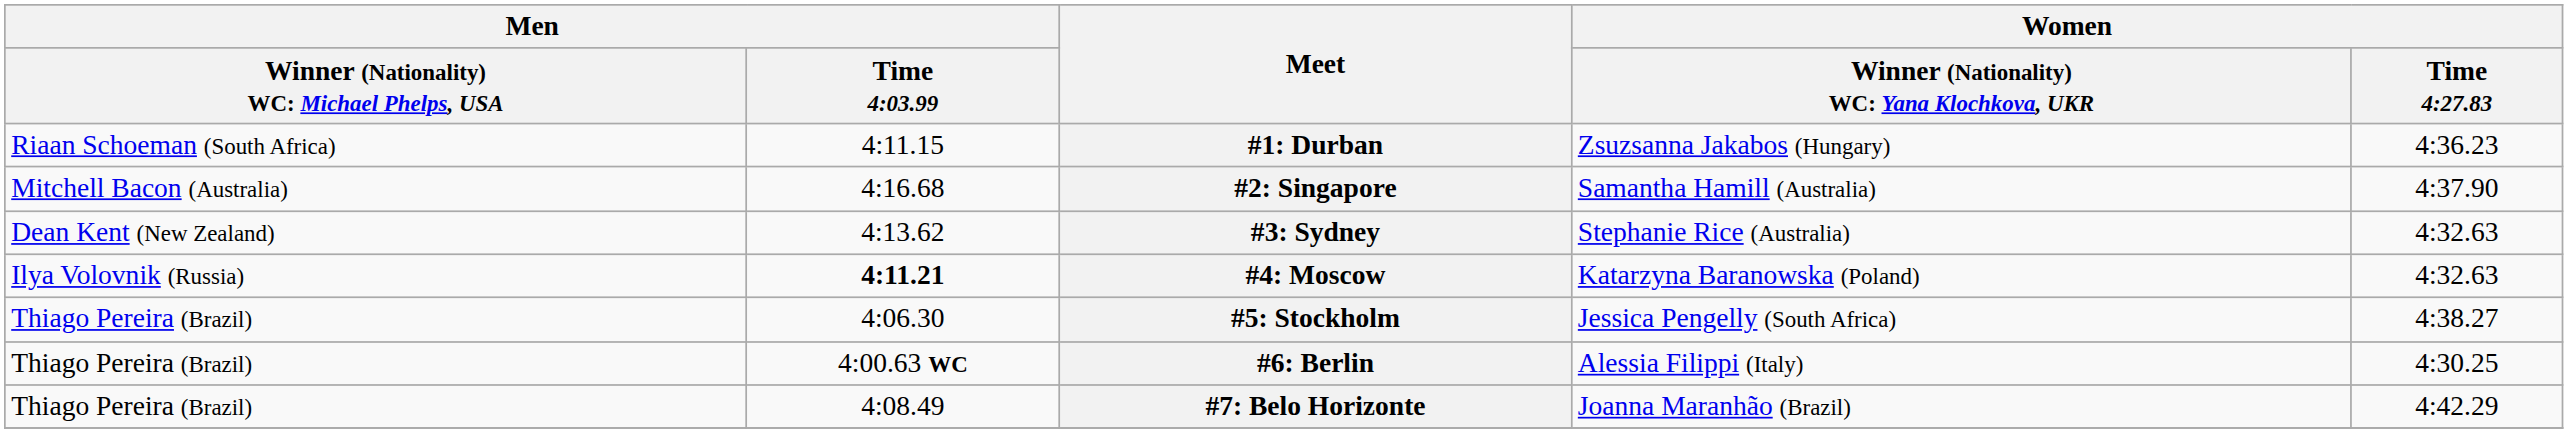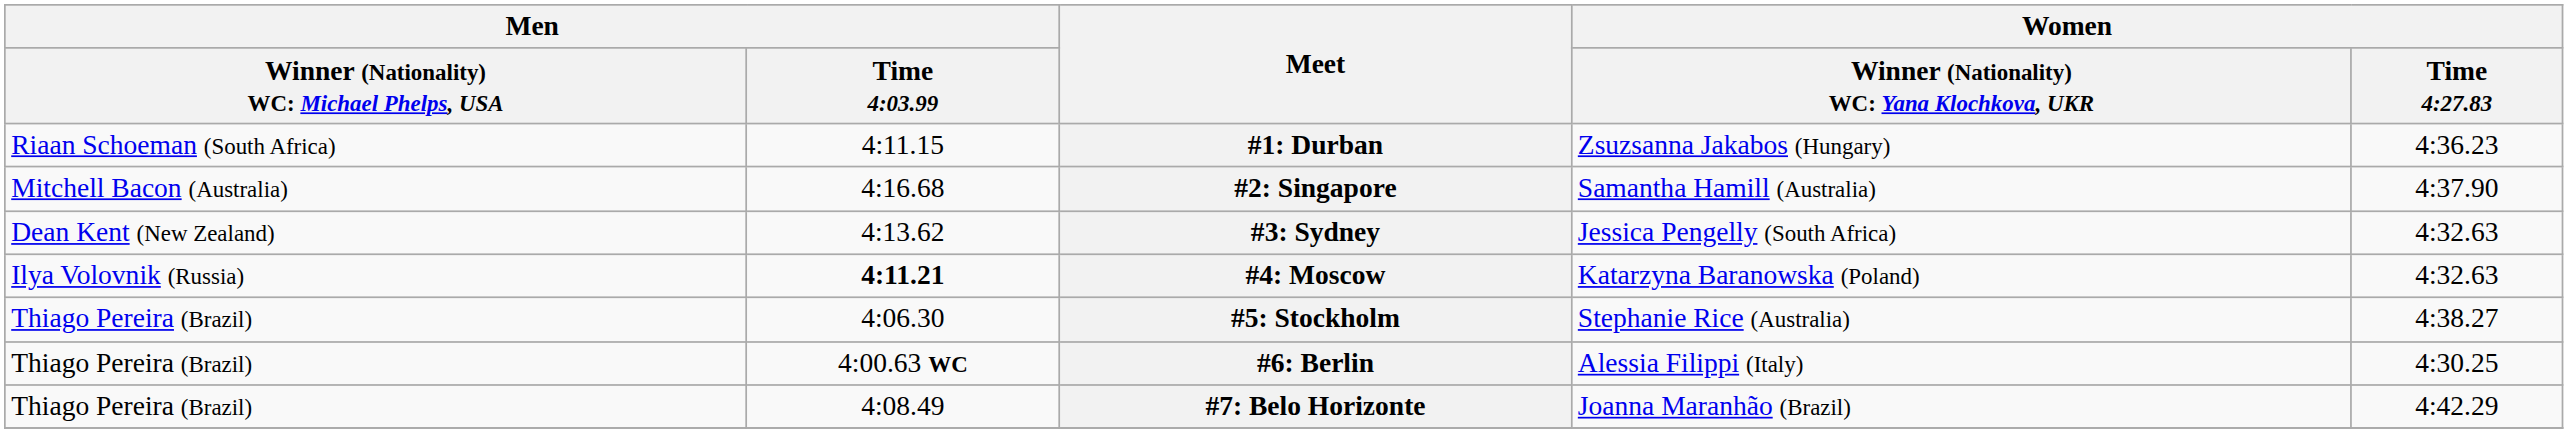#3: Sydney | column 4: Stephanie Rice (Australia) -> Jessica Pengelly (South Africa)
#5: Stockholm | column 4: Jessica Pengelly (South Africa) -> Stephanie Rice (Australia)
